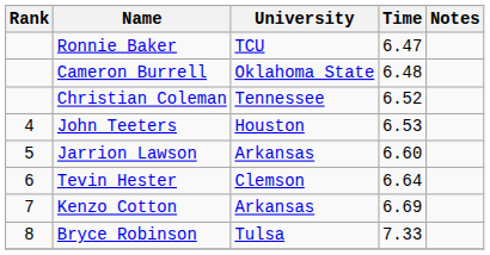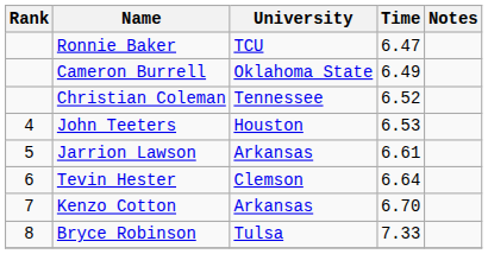Cameron Burrell | Time: 6.48 -> 6.49
Jarrion Lawson | Time: 6.60 -> 6.61
Kenzo Cotton | Time: 6.69 -> 6.70
